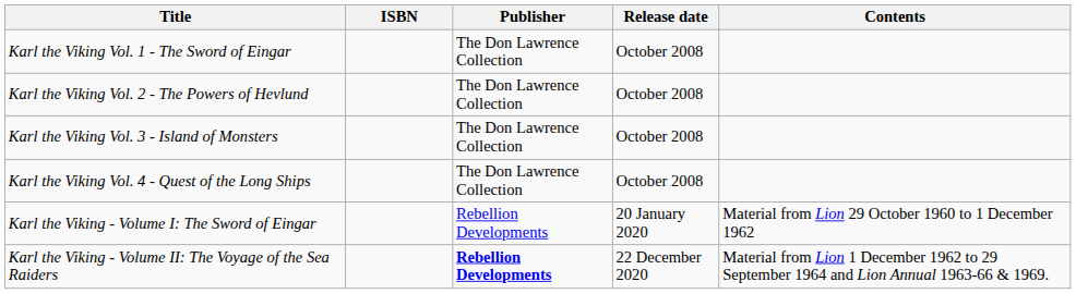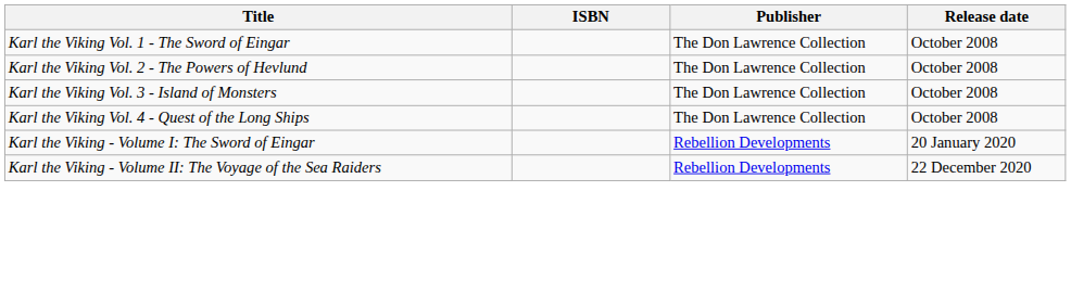- column: Contents | Material from Lion 29 October 1960 to 1 December 1962 | Material from Lion 1 December 1962 to 29 September 1964 and Lion Annual 1963-66 & 1969.
Karl the Viking - Volume II: The Voyage of the Sea Raiders | Publisher: bold -> normal
